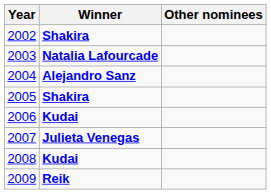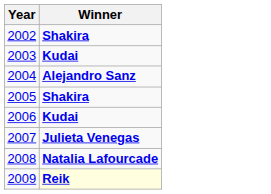- column: Other nominees
2003 | Winner: Natalia Lafourcade -> Kudai
2008 | Winner: Kudai -> Natalia Lafourcade
2009 | Winner: no background -> lightyellow background
